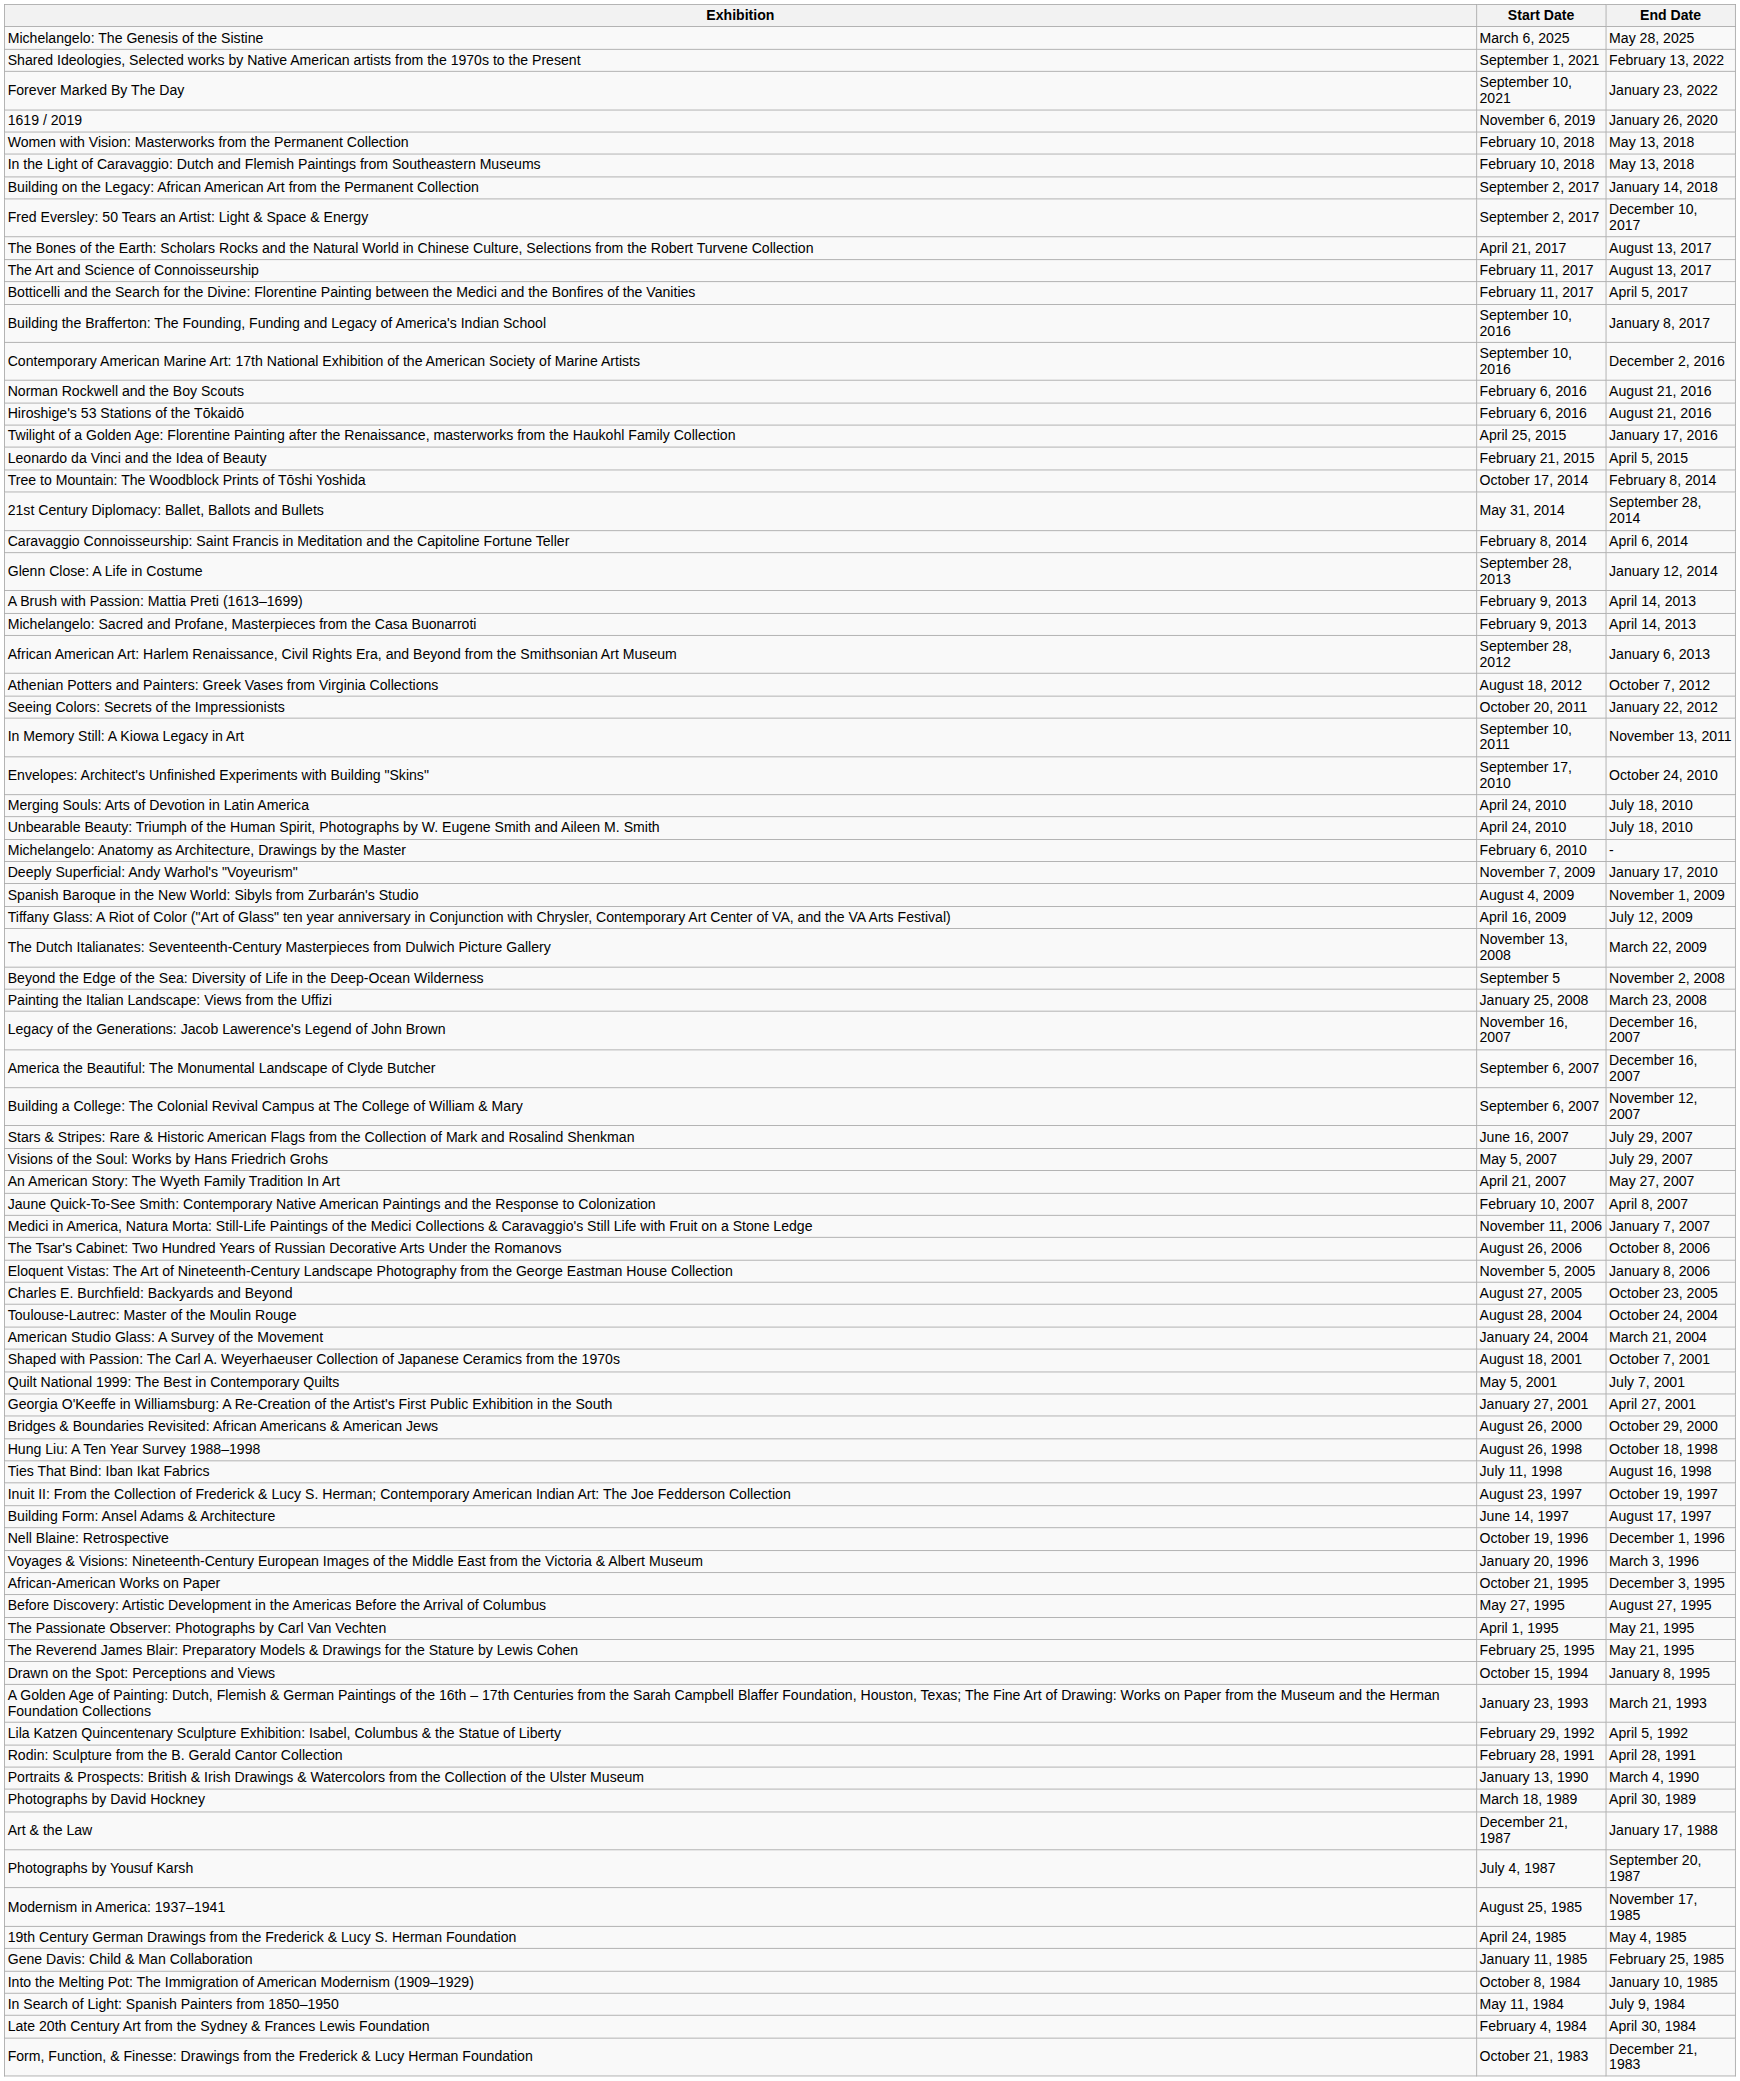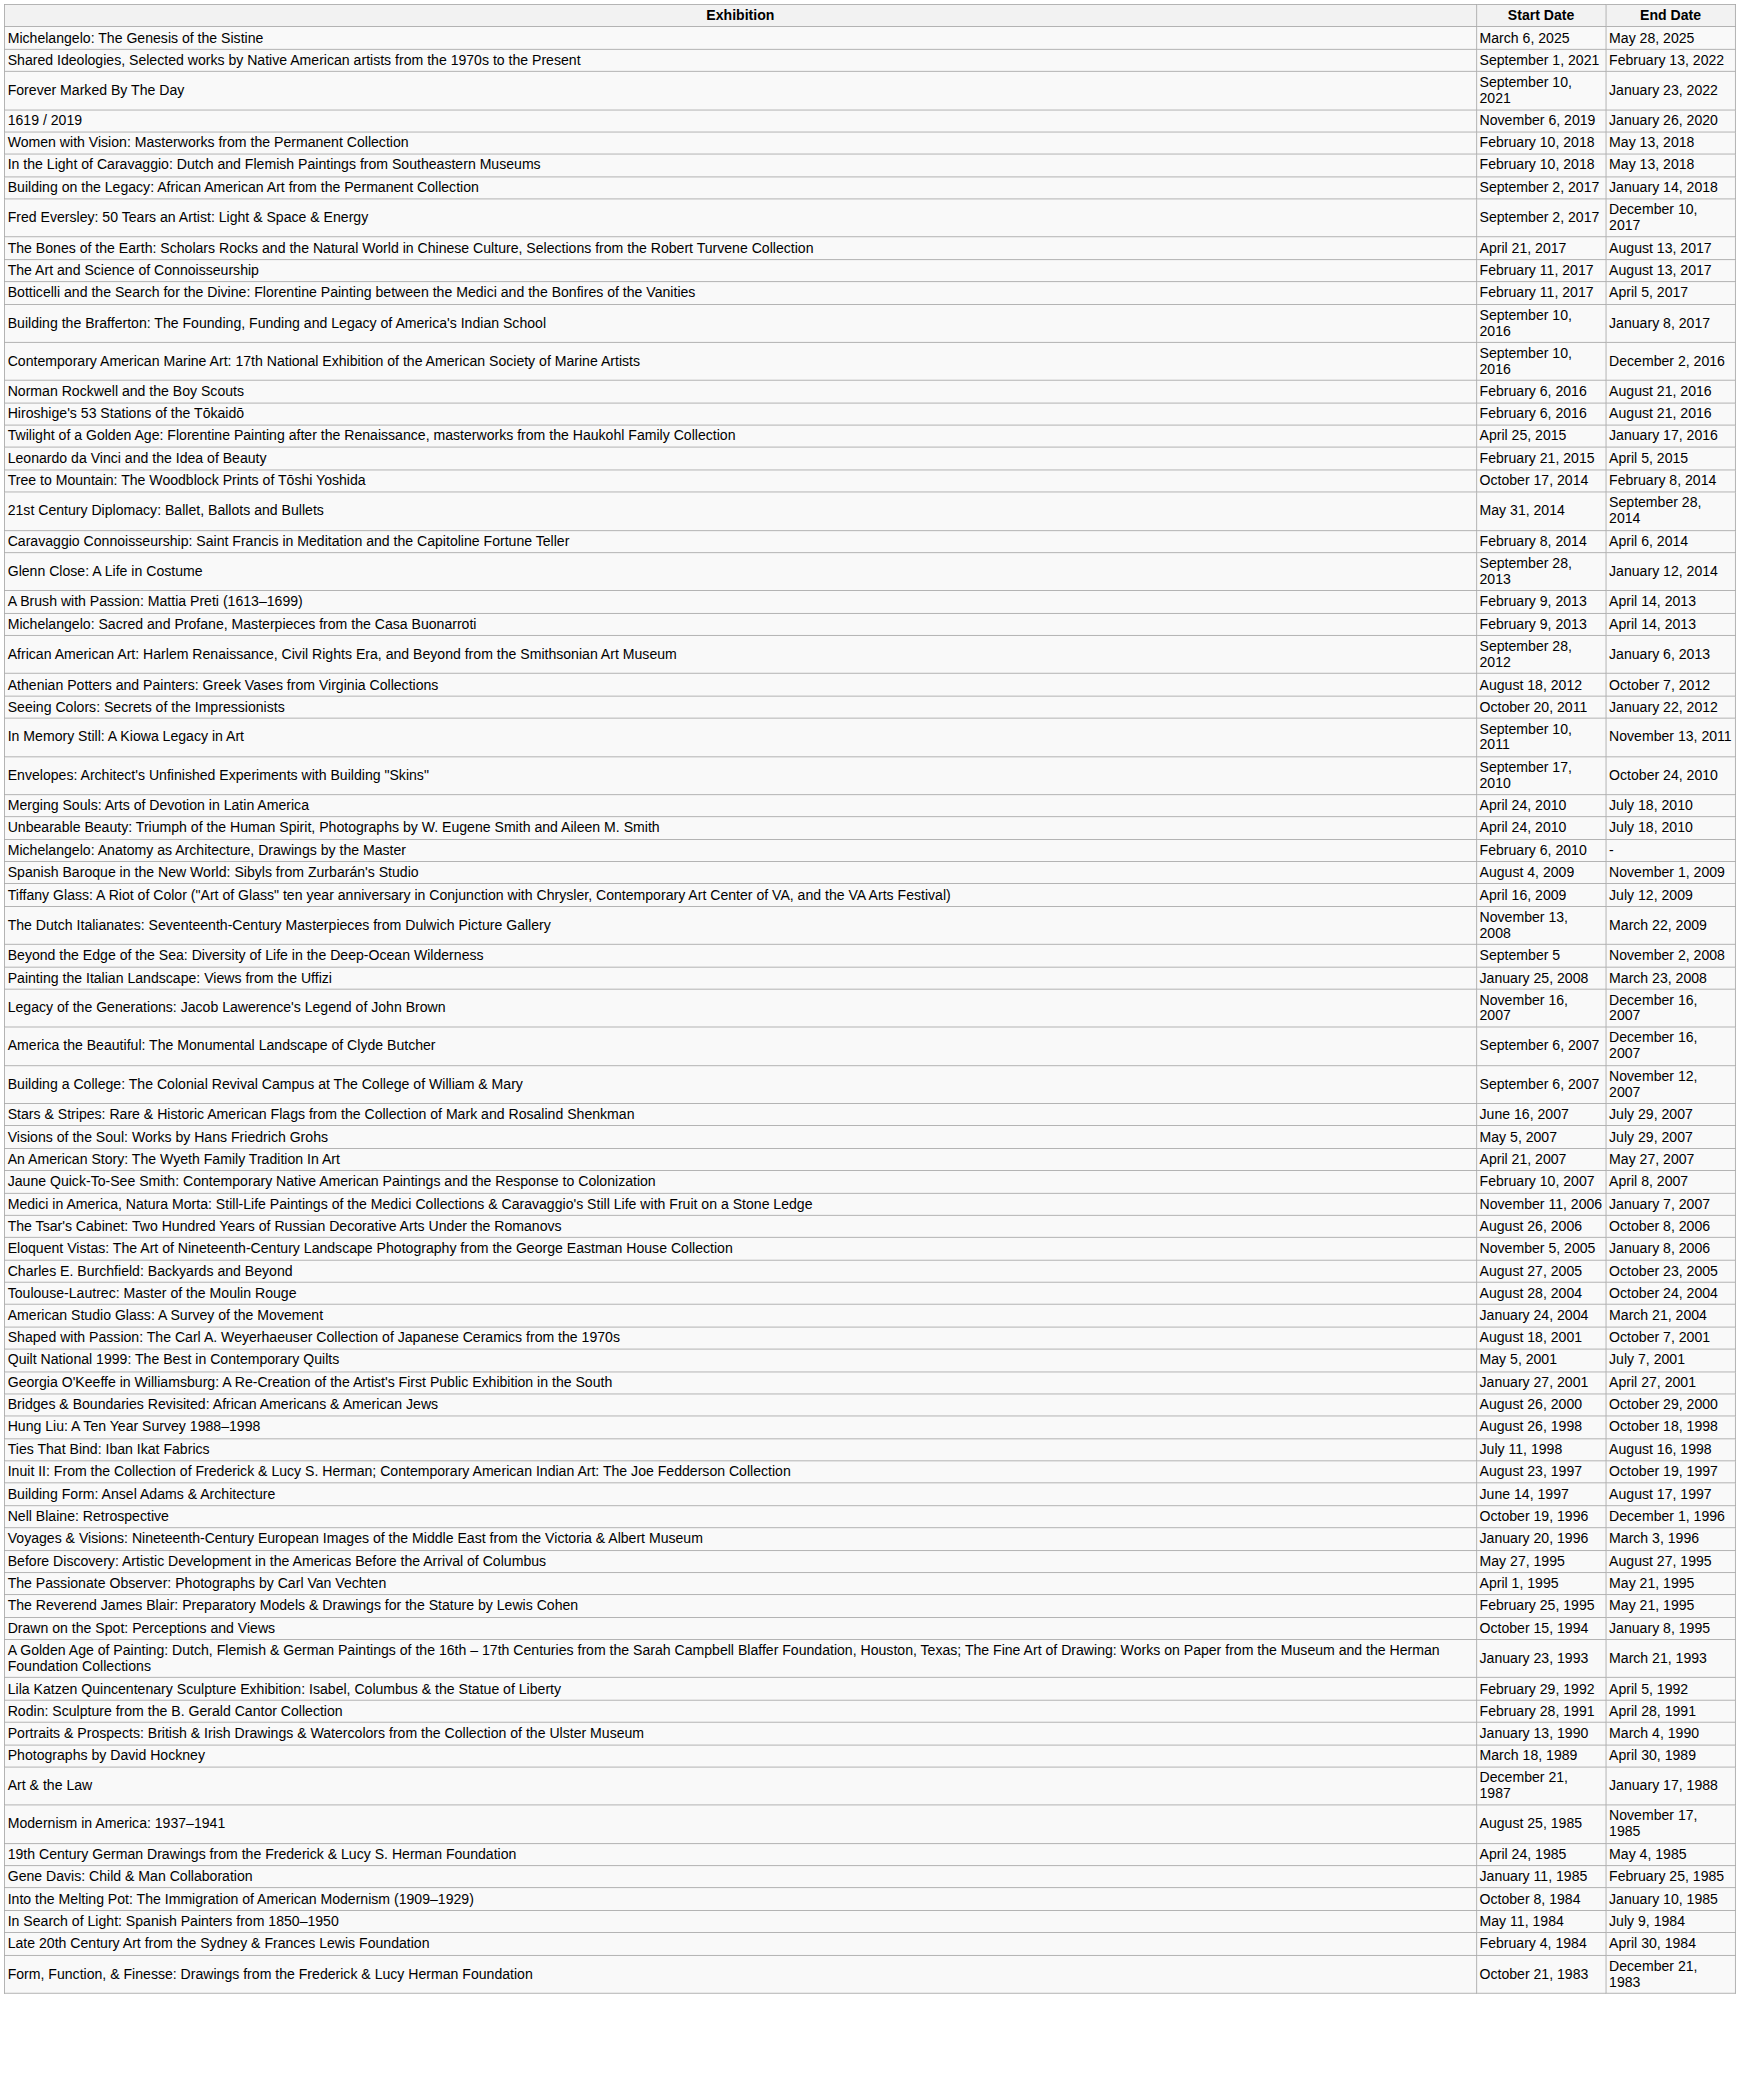- row: Deeply Superficial: Andy Warhol's "Voyeurism" | November 7, 2009 | January 17, 2010
- row: African-American Works on Paper | October 21, 1995 | December 3, 1995
- row: Photographs by Yousuf Karsh | July 4, 1987 | September 20, 1987
